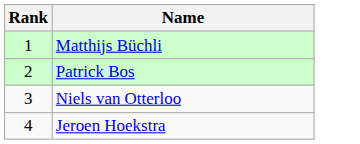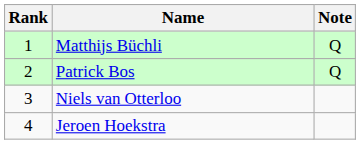+ column: Note | Q | Q
